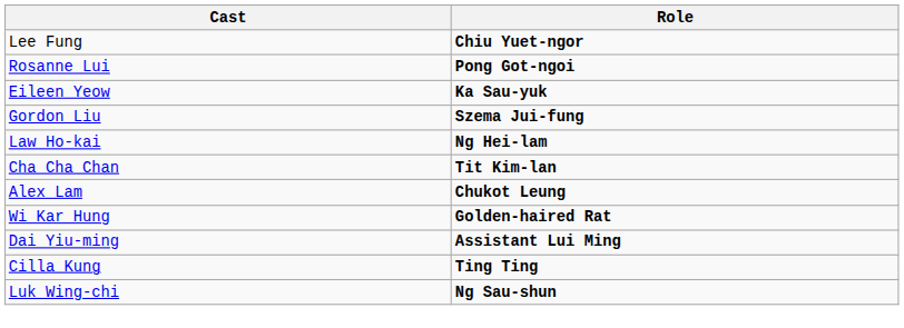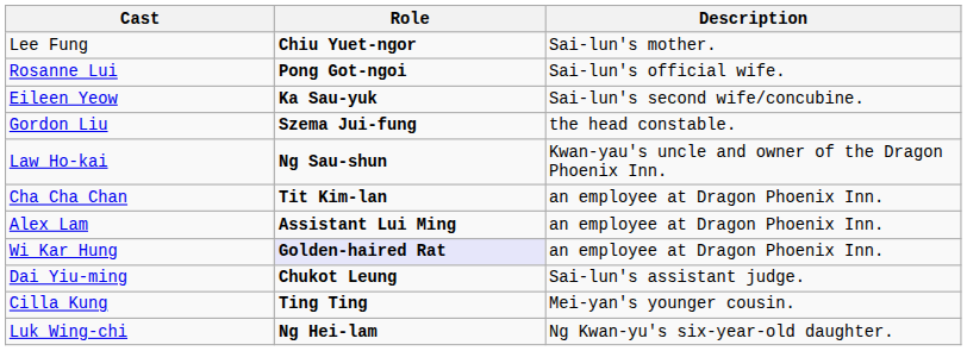+ column: Description | Sai-lun's mother. | Sai-lun's official wife. | Sai-lun's second wife/concubine. | the head constable. | Kwan-yau's uncle and owner of the Dragon Phoenix Inn. | an employee at Dragon Phoenix Inn. | an employee at Dragon Phoenix Inn. | an employee at Dragon Phoenix Inn. | Sai-lun's assistant judge. | Mei-yan's younger cousin. | Ng Kwan-yu's six-year-old daughter.
Law Ho-kai | Role: Ng Hei-lam -> Ng Sau-shun
Alex Lam | Role: Chukot Leung -> Assistant Lui Ming
Wi Kar Hung | Role: no background -> lavender background
Dai Yiu-ming | Role: Assistant Lui Ming -> Chukot Leung
Luk Wing-chi | Role: Ng Sau-shun -> Ng Hei-lam
